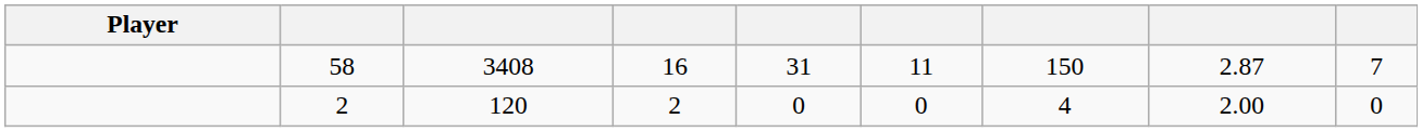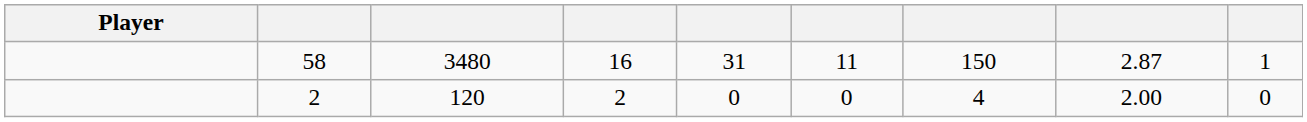58 | column 3: 3408 -> 3480
58 | column 9: 7 -> 1
